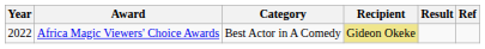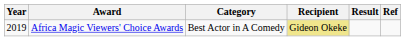Africa Magic Viewers' Choice Awards | Year: 2022 -> 2019
